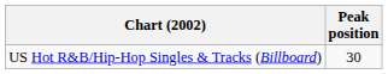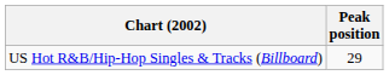US Hot R&B/Hip-Hop Singles & Tracks (Billboard) | Peak position: 30 -> 29
